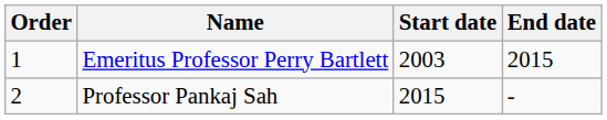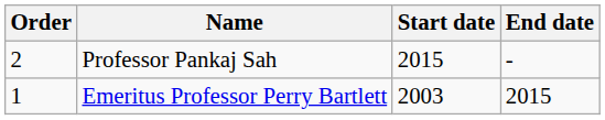rows swapped: Emeritus Professor Perry Bartlett <-> Professor Pankaj Sah
